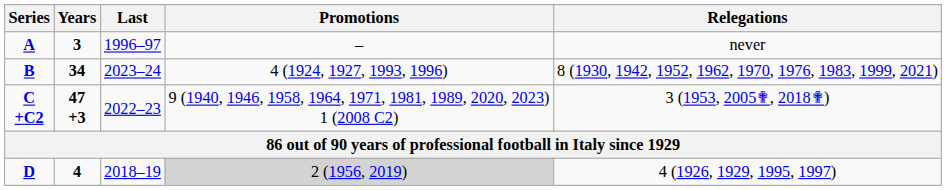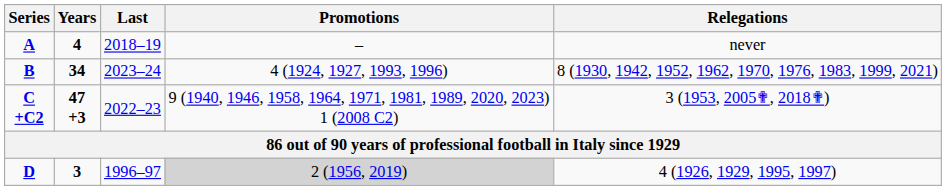A | Years: 3 -> 4
A | Last: 1996–97 -> 2018–19
D | Years: 4 -> 3
D | Last: 2018–19 -> 1996–97
